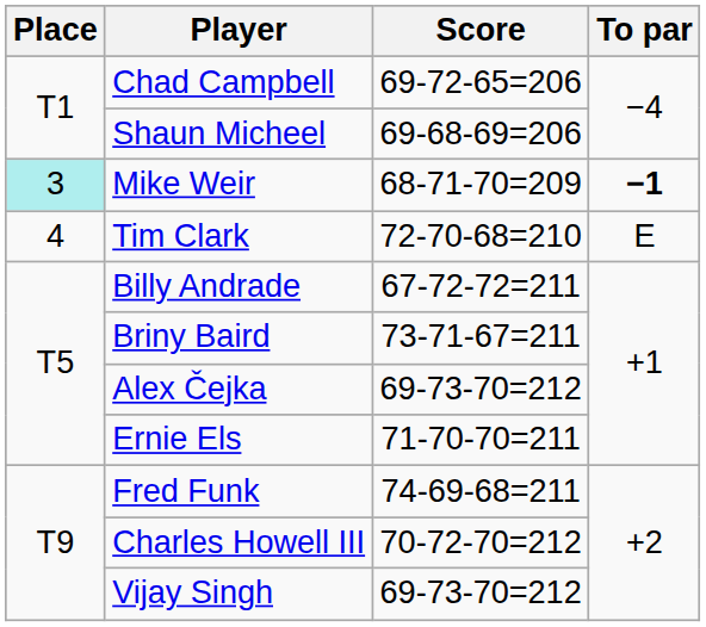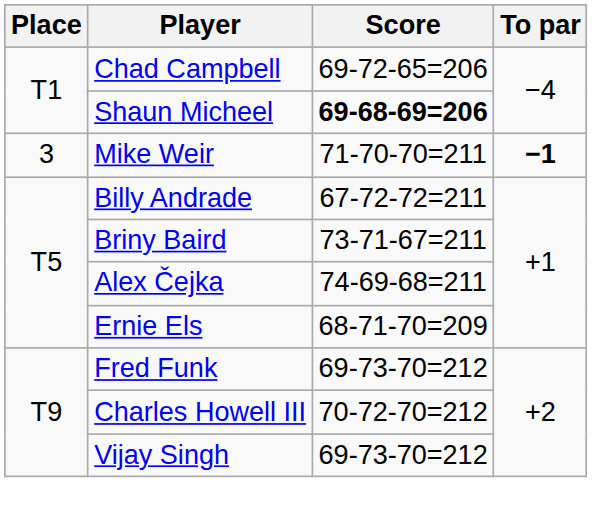Shaun Micheel | Score: normal -> bold
Mike Weir | Place: paleturquoise background -> no background
Mike Weir | Score: 68-71-70=209 -> 71-70-70=211
- row: 4 | Tim Clark | 72-70-68=210 | E
Alex Čejka | Score: 69-73-70=212 -> 74-69-68=211
Ernie Els | Score: 71-70-70=211 -> 68-71-70=209
Fred Funk | Score: 74-69-68=211 -> 69-73-70=212
